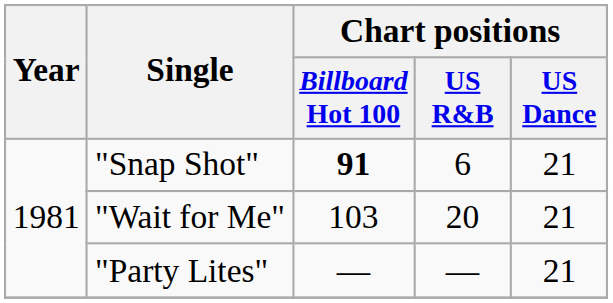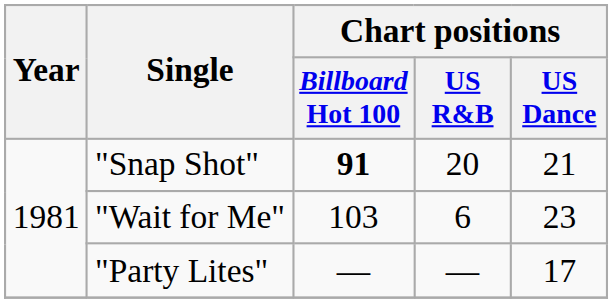"Snap Shot" | Chart positions / US R&B: 6 -> 20
"Wait for Me" | Chart positions / US R&B: 20 -> 6
"Wait for Me" | Chart positions / US Dance: 21 -> 23
"Party Lites" | Chart positions / US Dance: 21 -> 17
